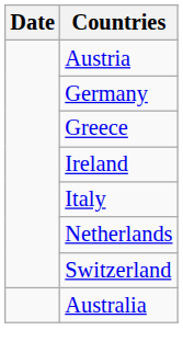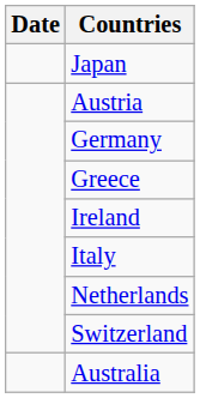+ row: Japan
